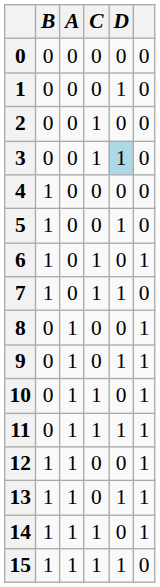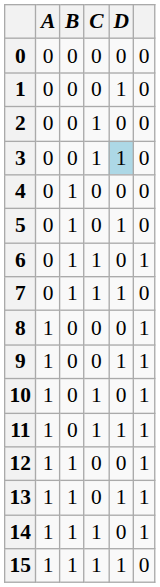columns swapped: A <-> B
